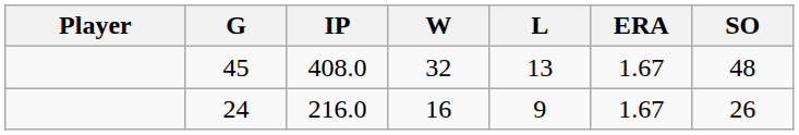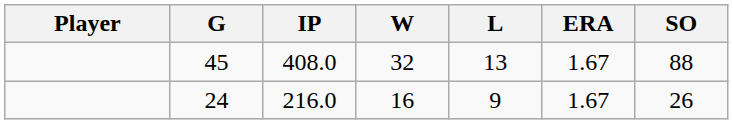45 | SO: 48 -> 88
